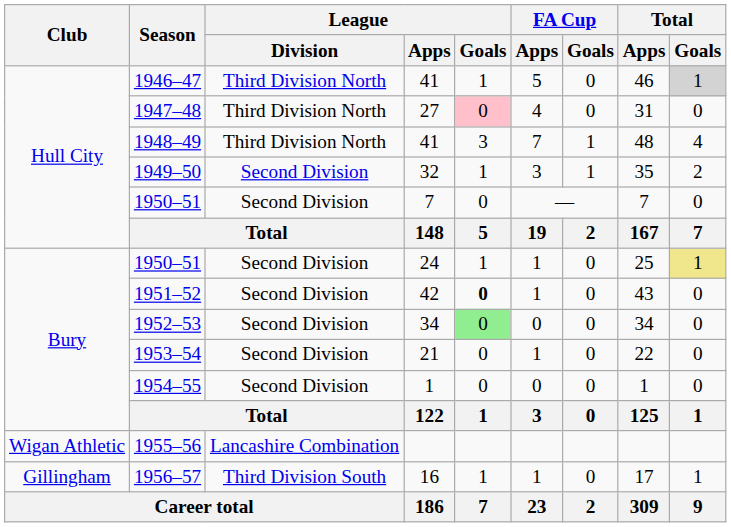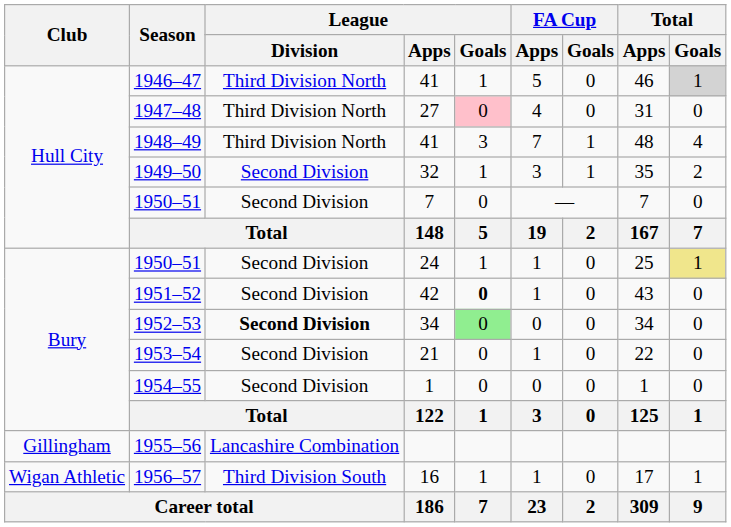1952–53 | League / Division: normal -> bold
1955–56 | Club: Wigan Athletic -> Gillingham
1956–57 | Club: Gillingham -> Wigan Athletic
